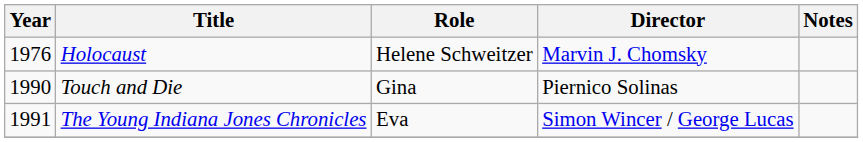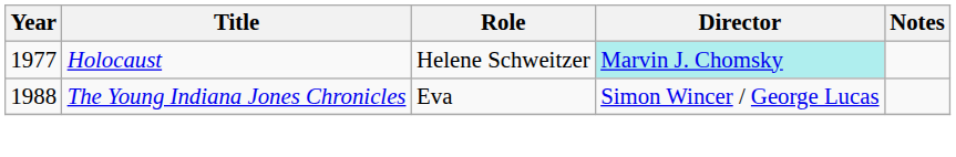Holocaust | Year: 1976 -> 1977
Holocaust | Director: no background -> paleturquoise background
- row: 1990 | Touch and Die | Gina | Piernico Solinas
The Young Indiana Jones Chronicles | Year: 1991 -> 1988
